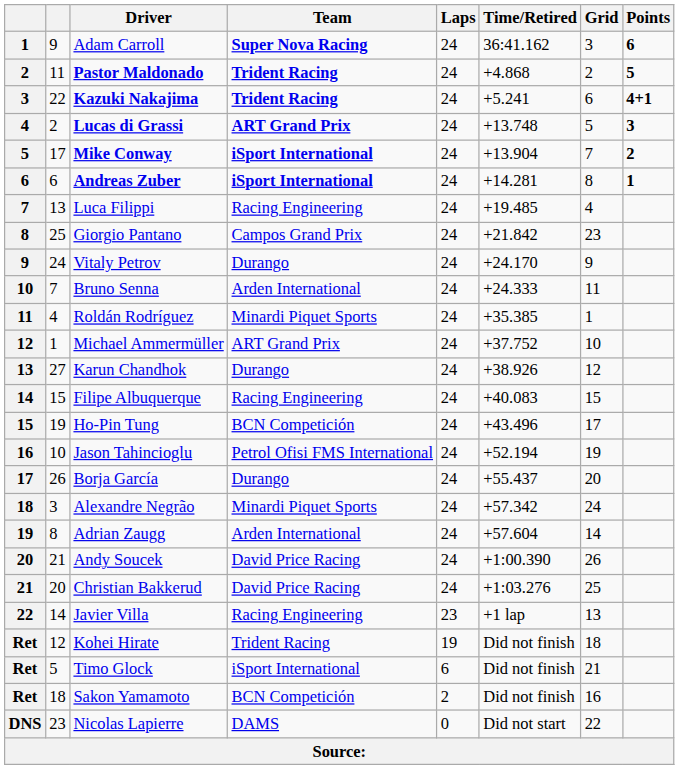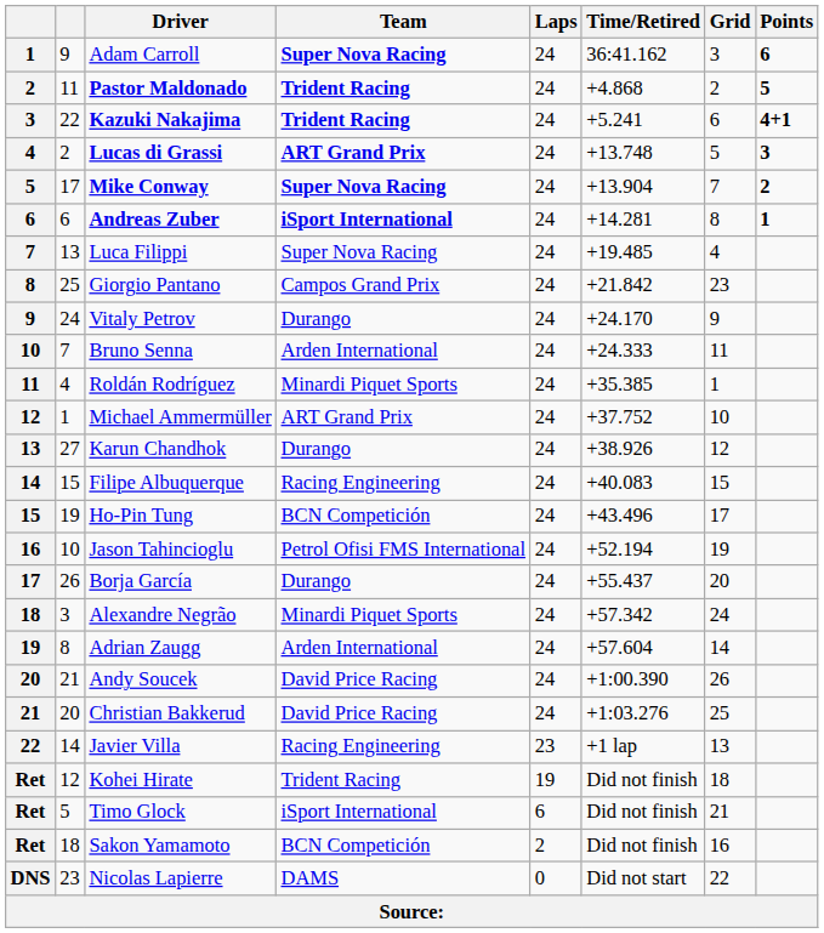Mike Conway | Team: iSport International -> Super Nova Racing
Luca Filippi | Team: Racing Engineering -> Super Nova Racing
